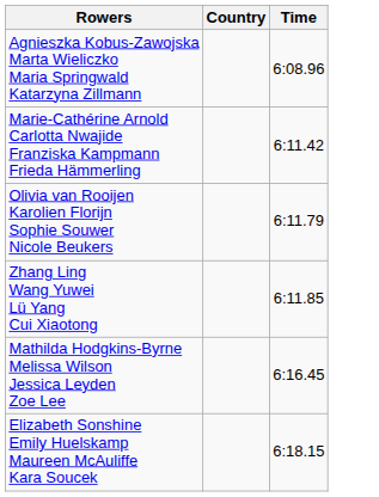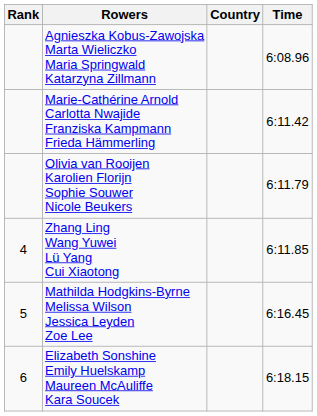+ column: Rank | 4 | 5 | 6
